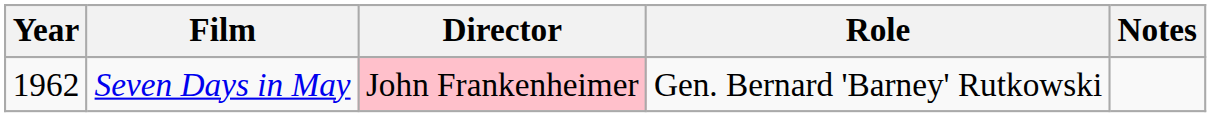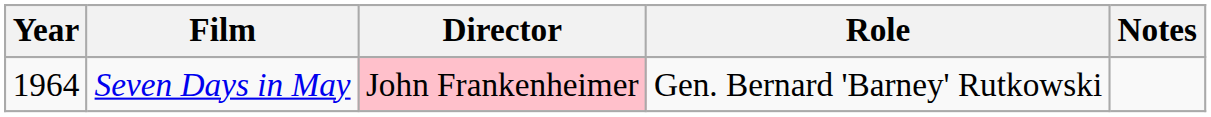Seven Days in May | Year: 1962 -> 1964
